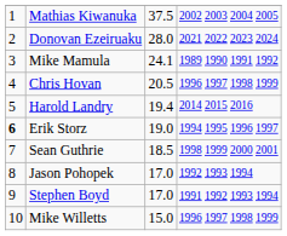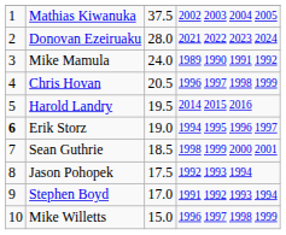Mike Mamula | column 3: 24.1 -> 24.0
Harold Landry | column 3: 19.4 -> 19.5
Jason Pohopek | column 3: 17.0 -> 17.5
